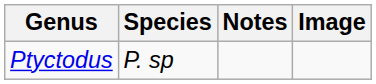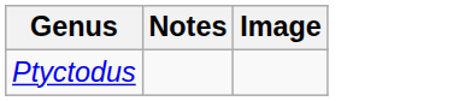- column: Species | P. sp
